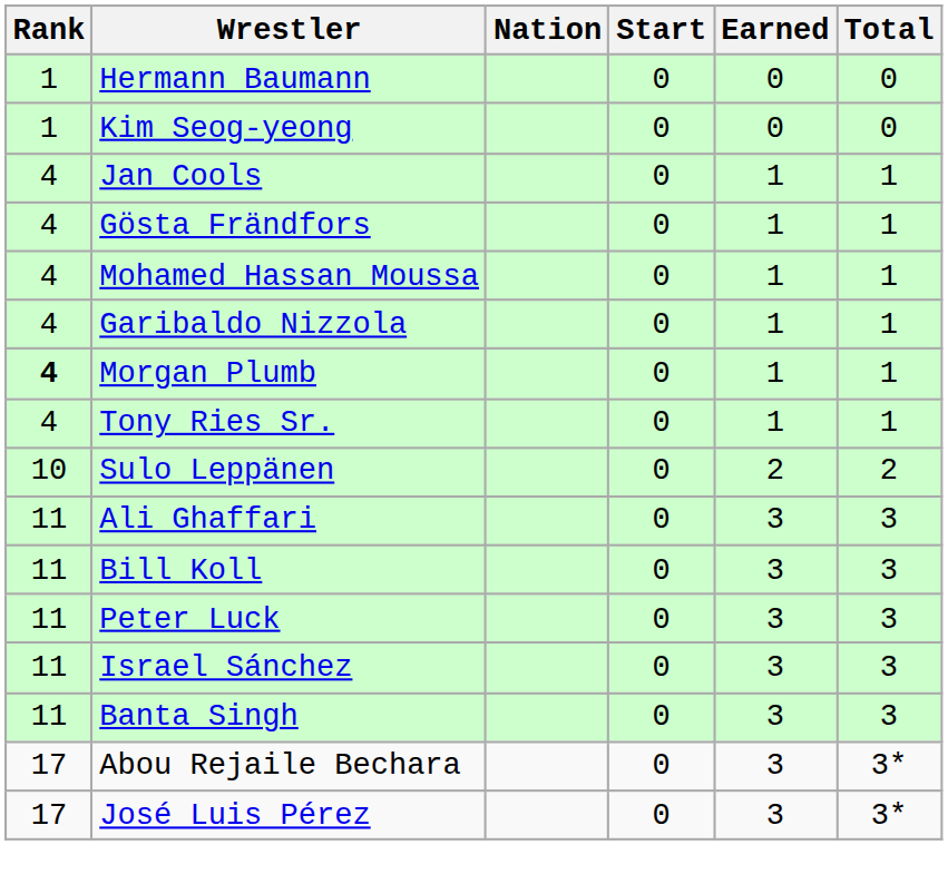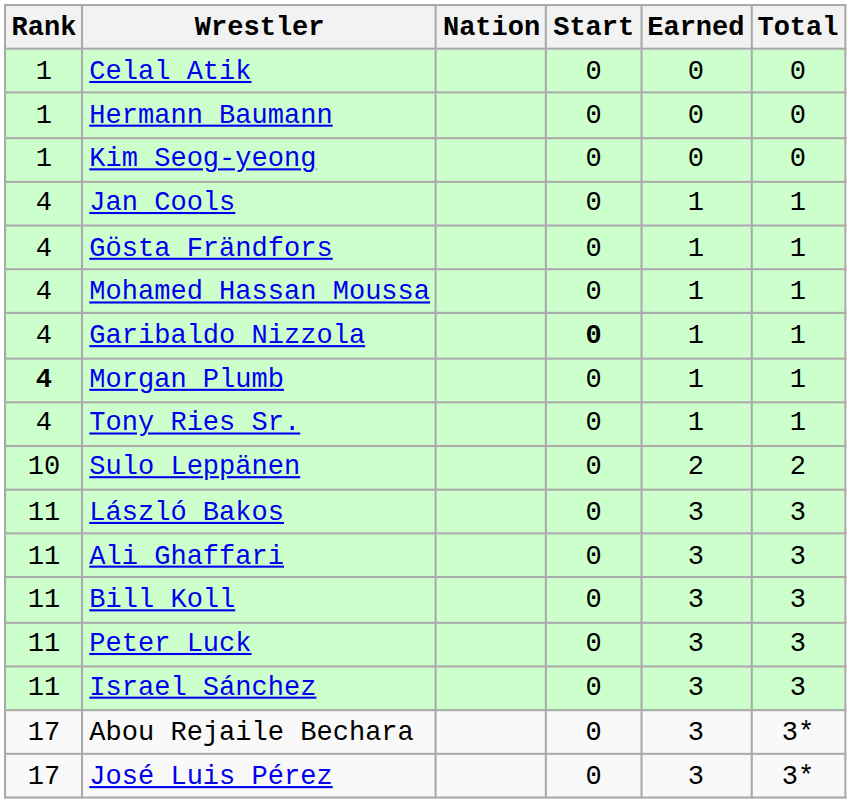+ row: 1 | Celal Atik | 0 | 0 | 0
Garibaldo Nizzola | Start: normal -> bold
+ row: 11 | László Bakos | 0 | 3 | 3
- row: 11 | Banta Singh | 0 | 3 | 3
